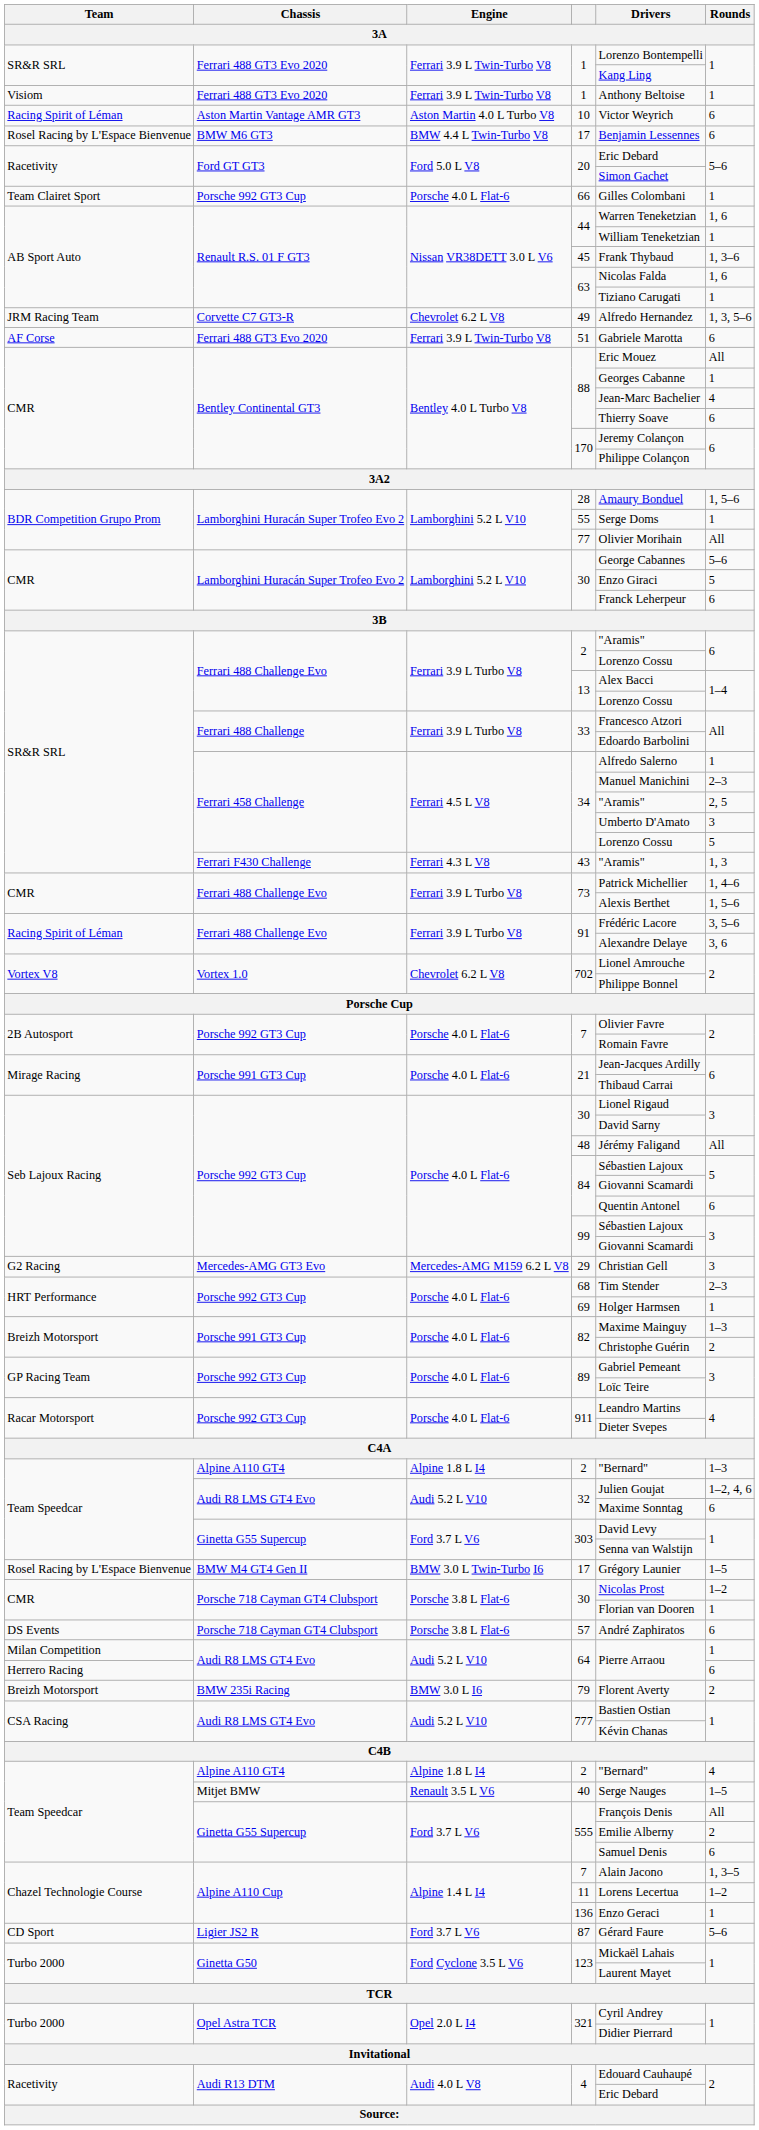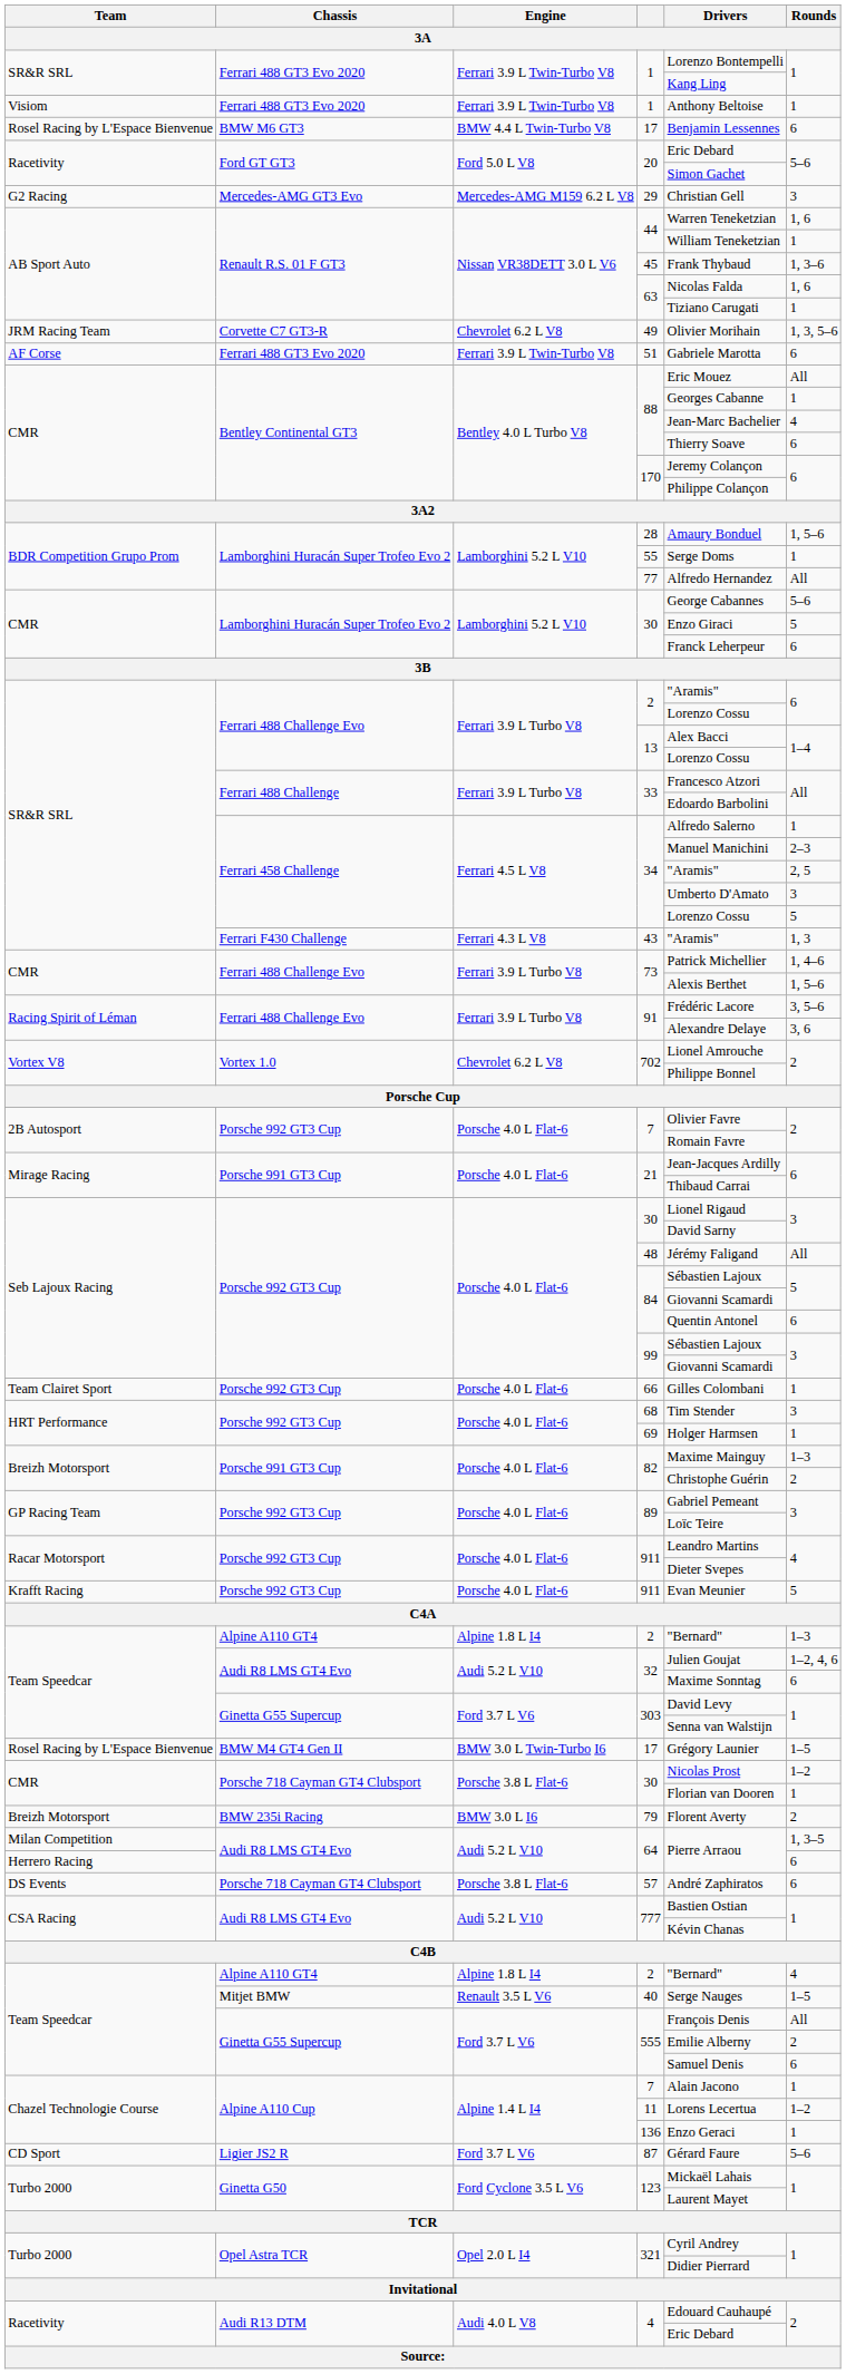- row: Racing Spirit of Léman | Aston Martin Vantage AMR GT3 | Aston Martin 4.0 L Turbo V8 | 10 | Victor Weyrich | 6
rows swapped: 29 <-> 66
49 | Drivers: Alfredo Hernandez -> Olivier Morihain
77 | Drivers: Olivier Morihain -> Alfredo Hernandez
68 | Rounds: 2–3 -> 3
+ row: Krafft Racing | Porsche 992 GT3 Cup | Porsche 4.0 L Flat-6 | 911 | Evan Meunier | 5
rows swapped: 57 <-> 79
Milan Competition / 64 | Rounds: 1 -> 1, 3–5
Chazel Technologie Course / 7 | Rounds: 1, 3–5 -> 1
